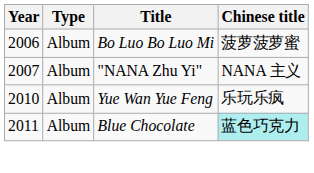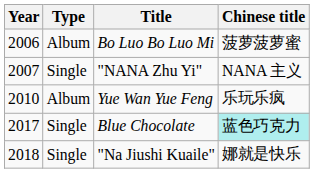"NANA Zhu Yi" | Type: Album -> Single
Blue Chocolate | Year: 2011 -> 2017
Blue Chocolate | Type: Album -> Single
+ row: 2018 | Single | "Na Jiushi Kuaile" | 娜就是快乐
